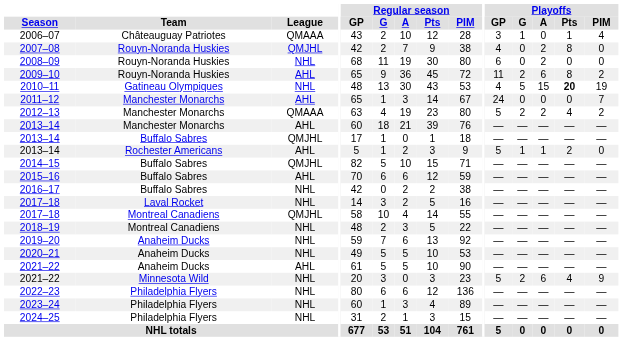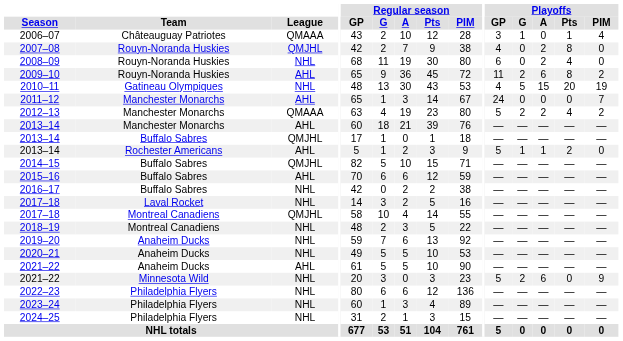2008–09 | Playoffs / Pts: 0 -> 4
2010–11 | Playoffs / Pts: bold -> normal
2021–22 / Minnesota Wild | Playoffs / Pts: 4 -> 0
